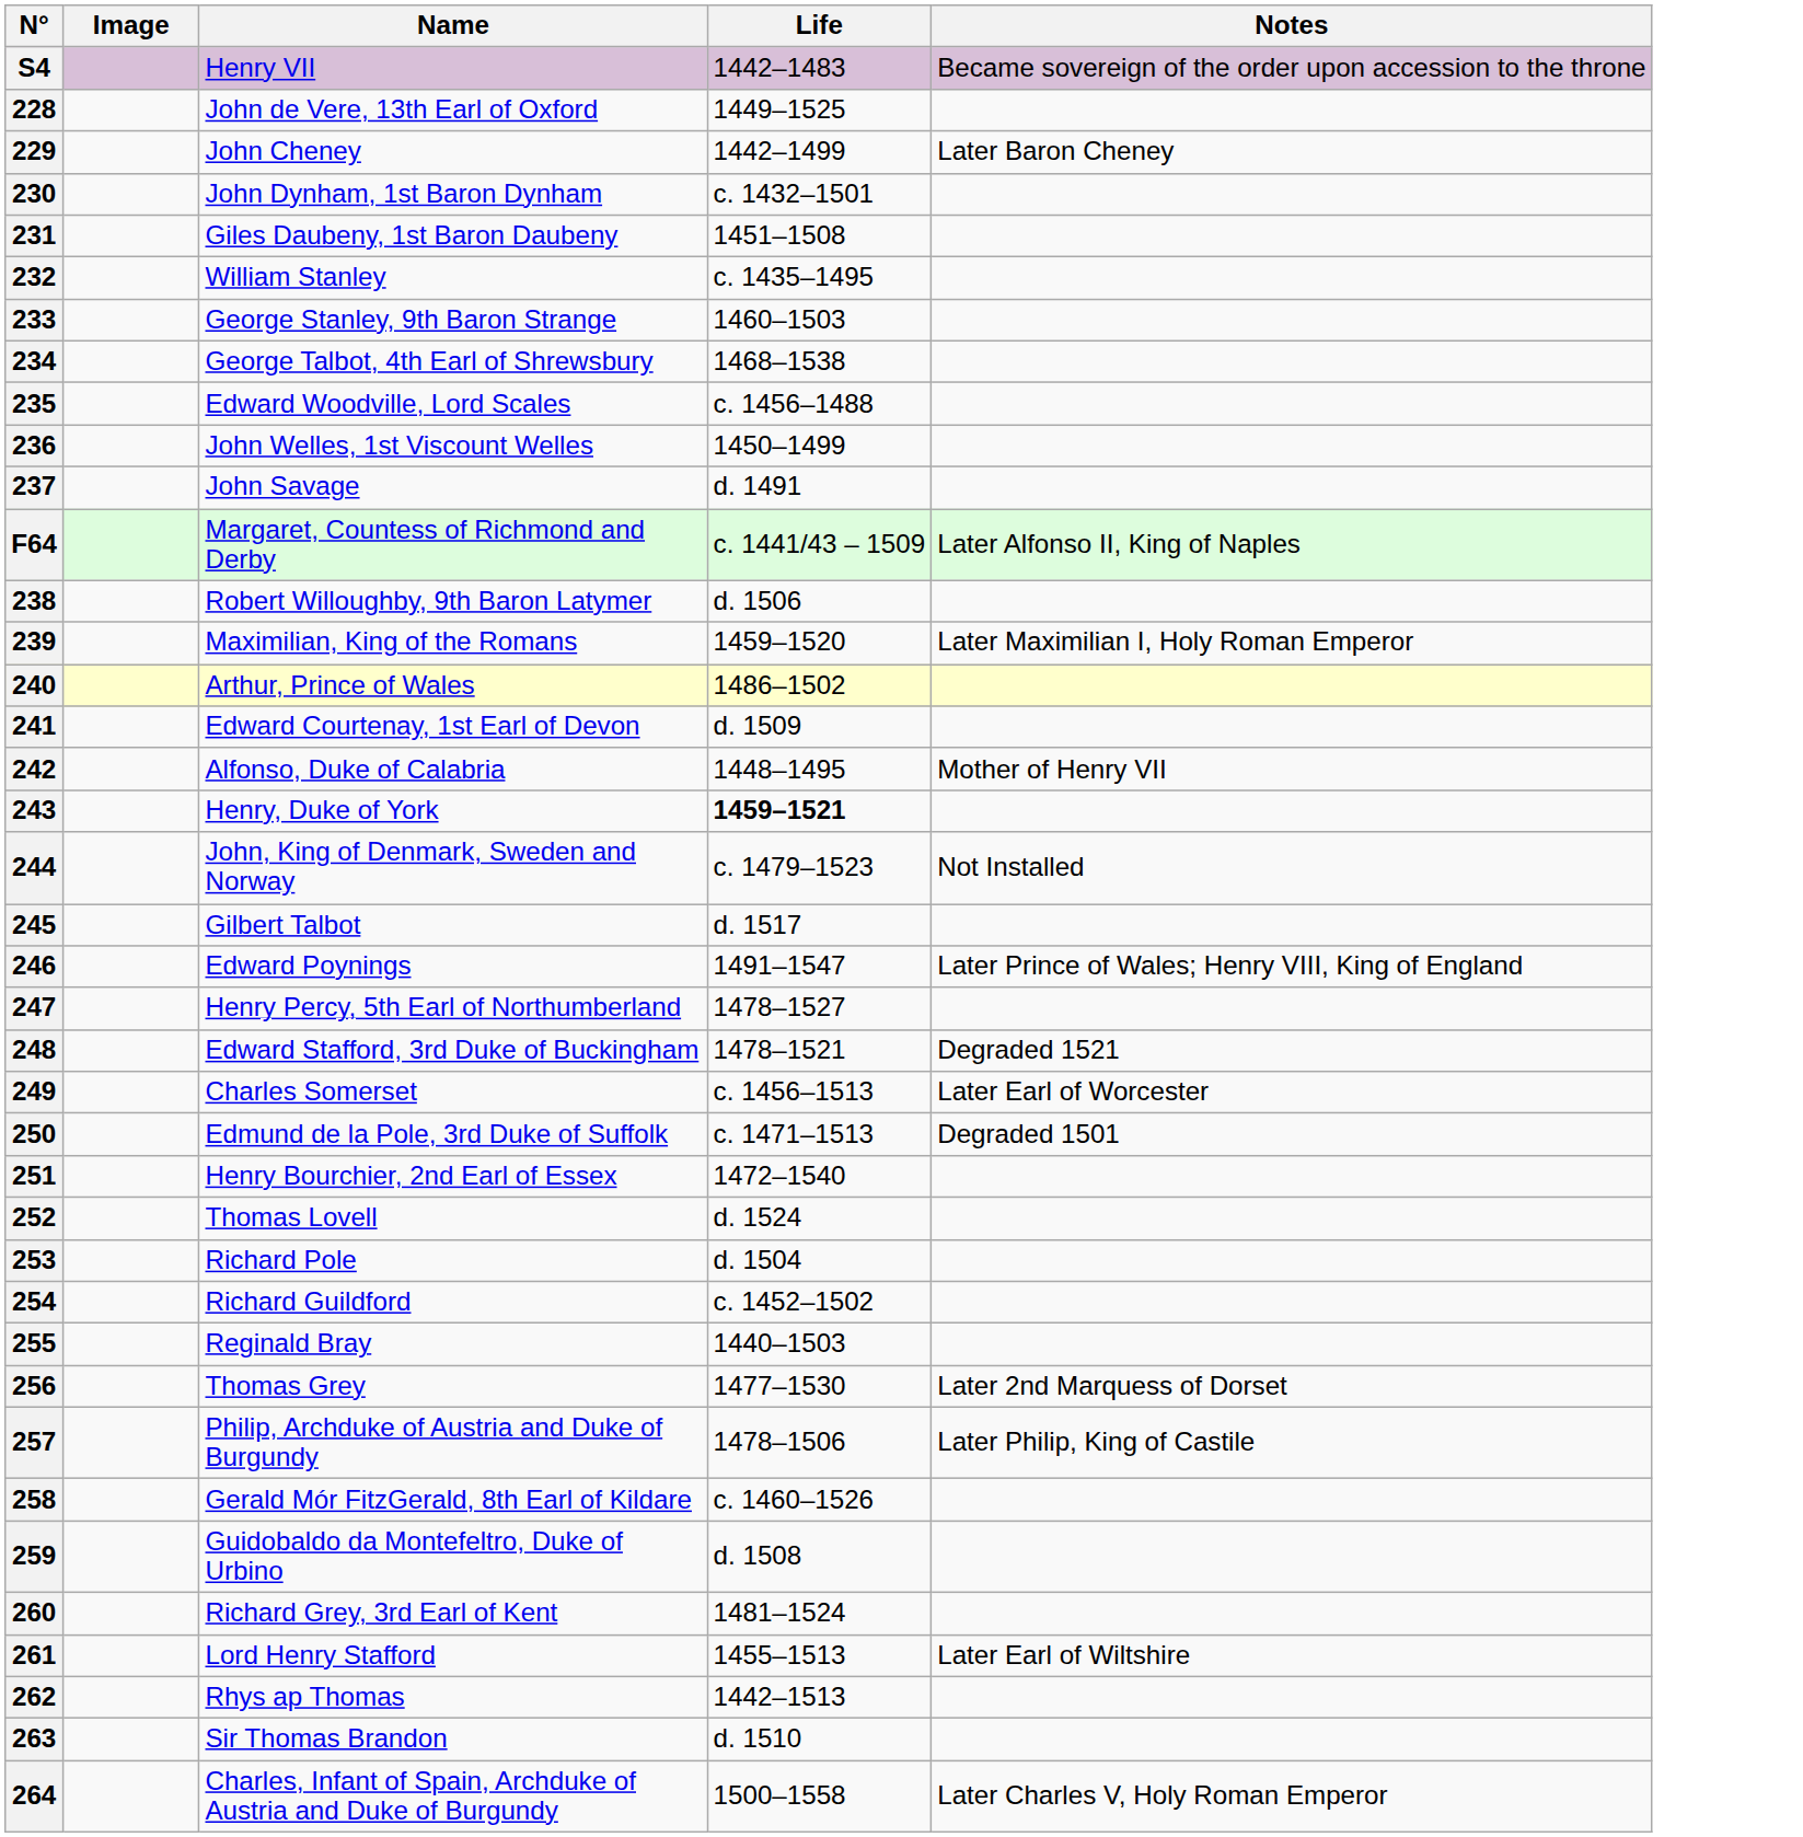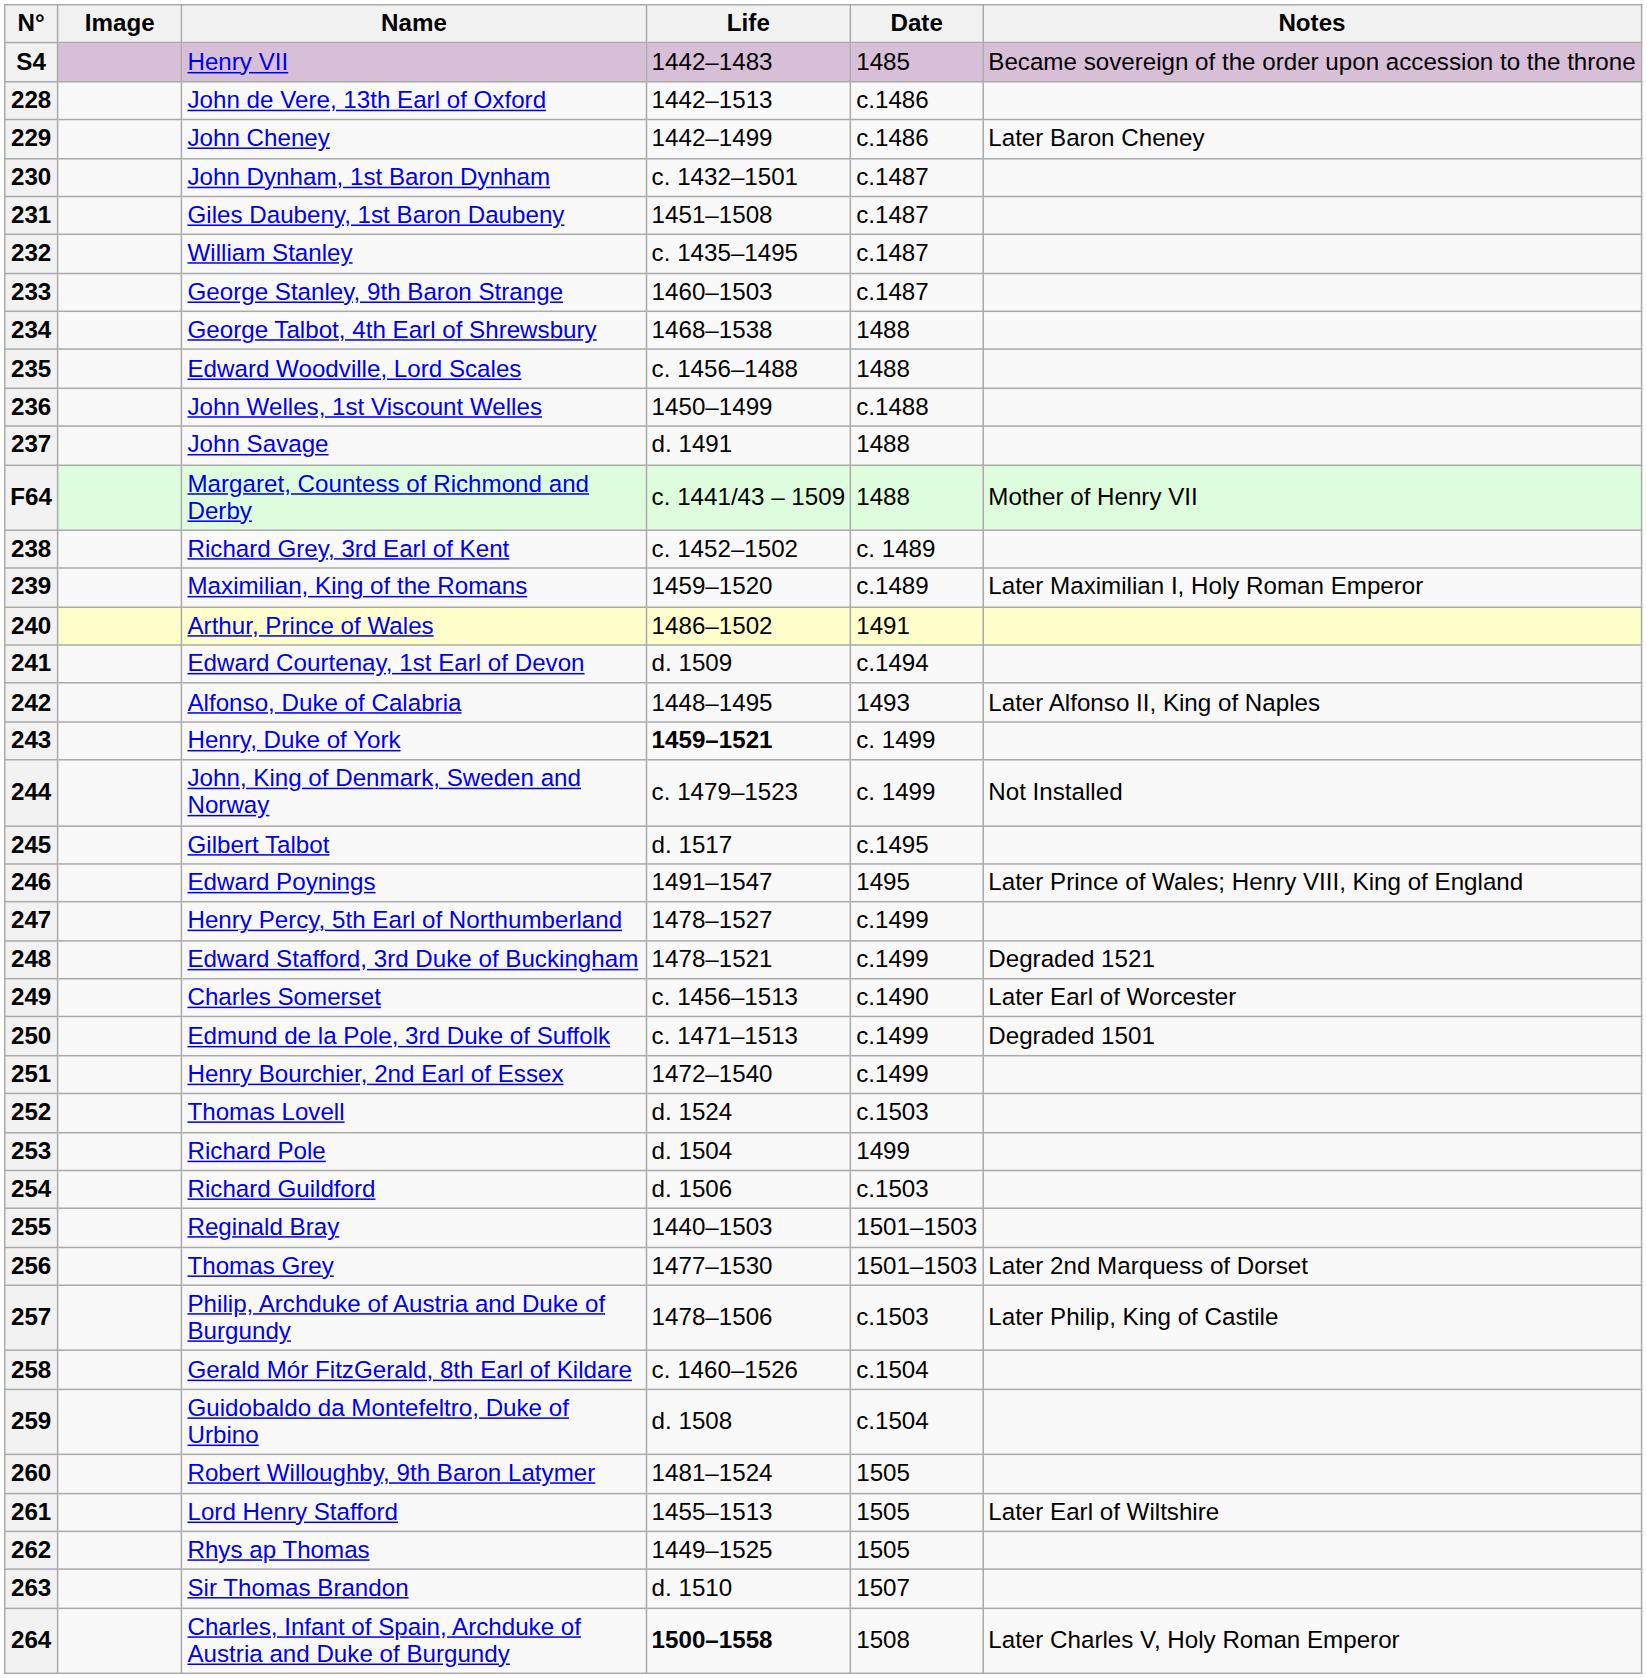+ column: Date | 1485 | c.1486 | c.1486 | c.1487 | c.1487 | c.1487 | c.1487 | 1488 | 1488 | c.1488 | 1488 | 1488 | c. 1489 | c.1489 | 1491 | c.1494 | 1493 | c. 1499 | c. 1499 | c.1495 | 1495 | c.1499 | c.1499 | c.1490 | c.1499 | c.1499 | c.1503 | 1499 | c.1503 | 1501–1503 | 1501–1503 | c.1503 | c.1504 | c.1504 | 1505 | 1505 | 1505 | 1507 | 1508
228 | Life: 1449–1525 -> 1442–1513
F64 | Notes: Later Alfonso II, King of Naples -> Mother of Henry VII
238 | Name: Robert Willoughby, 9th Baron Latymer -> Richard Grey, 3rd Earl of Kent
238 | Life: d. 1506 -> c. 1452–1502
242 | Notes: Mother of Henry VII -> Later Alfonso II, King of Naples
254 | Life: c. 1452–1502 -> d. 1506
260 | Name: Richard Grey, 3rd Earl of Kent -> Robert Willoughby, 9th Baron Latymer
262 | Life: 1442–1513 -> 1449–1525
264 | Life: normal -> bold
